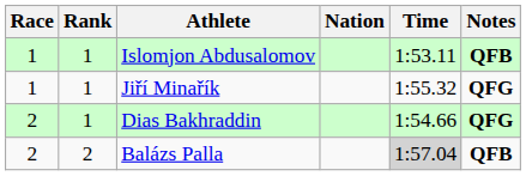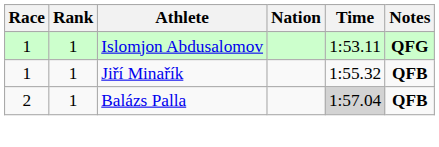Islomjon Abdusalomov | Notes: QFB -> QFG
Jiří Minařík | Notes: QFG -> QFB
- row: 2 | 1 | Dias Bakhraddin | 1:54.66 | QFG
Balázs Palla | Rank: 2 -> 1
